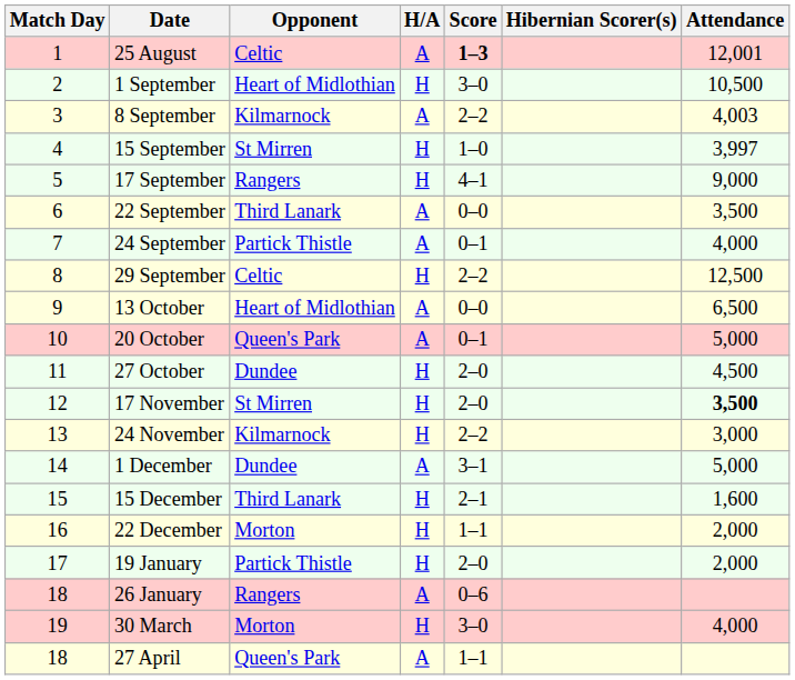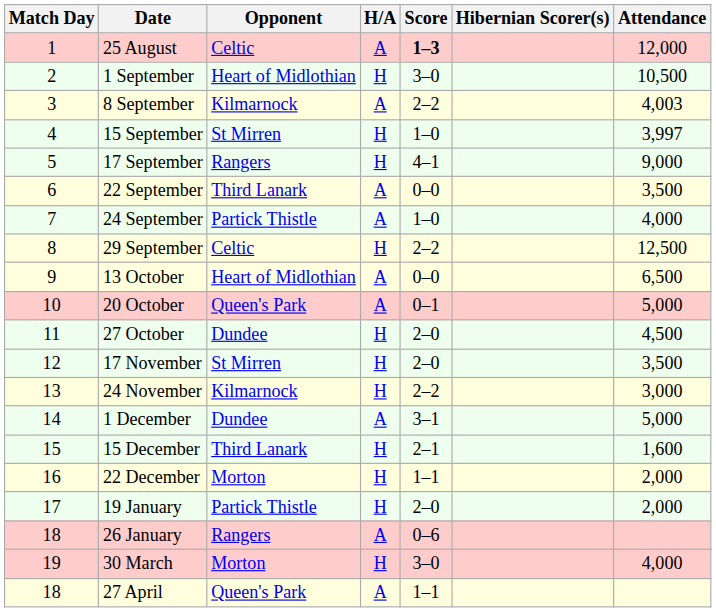25 August | Attendance: 12,001 -> 12,000
24 September | Score: 0–1 -> 1–0
17 November | Attendance: bold -> normal
